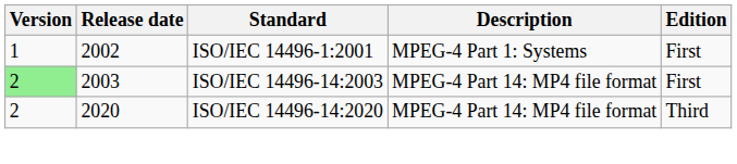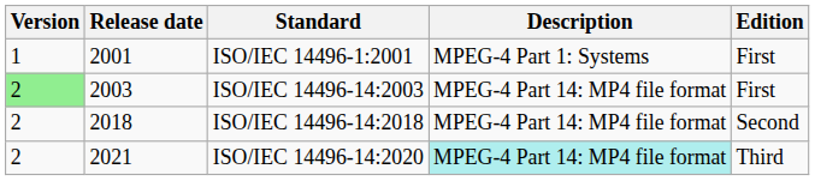ISO/IEC 14496-1:2001 | Release date: 2002 -> 2001
+ row: 2 | 2018 | ISO/IEC 14496-14:2018 | MPEG-4 Part 14: MP4 file format | Second
ISO/IEC 14496-14:2020 | Release date: 2020 -> 2021
ISO/IEC 14496-14:2020 | Description: no background -> paleturquoise background
